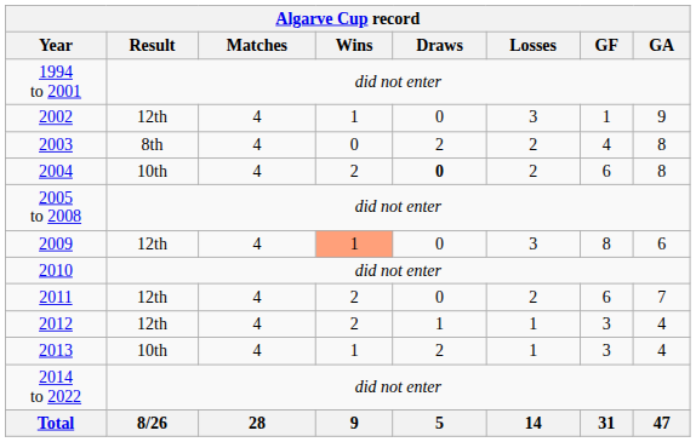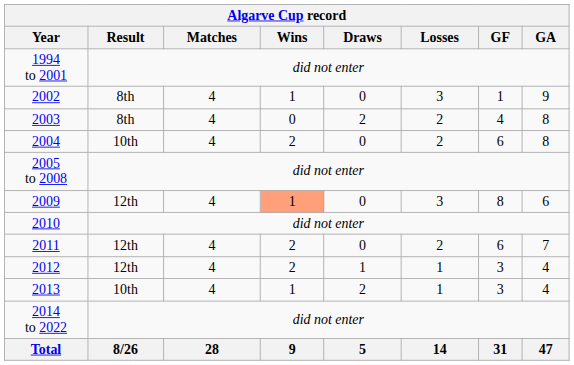2002 | Result: 12th -> 8th
2004 | Draws: bold -> normal
